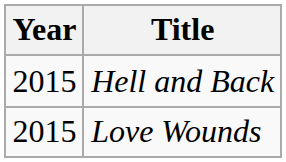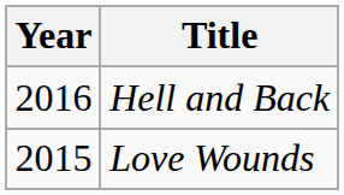Hell and Back | Year: 2015 -> 2016
